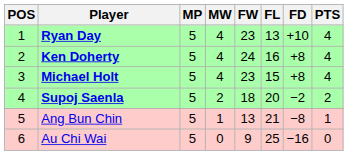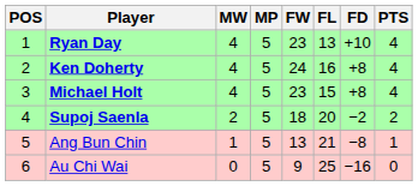columns swapped: MP <-> MW
